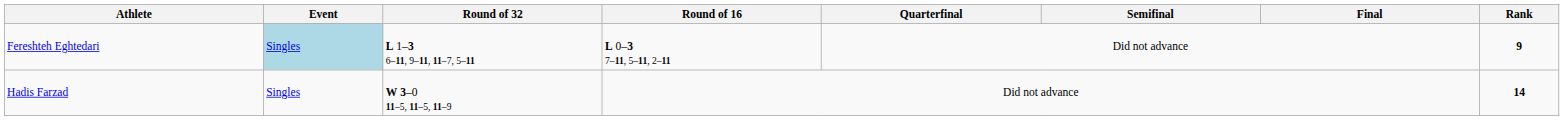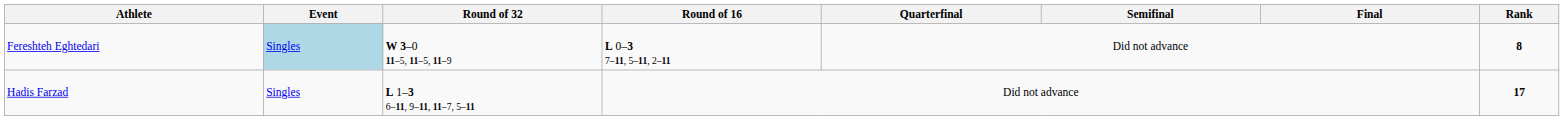Fereshteh Eghtedari | Round of 32: L 1–3 6–11, 9–11, 11–7, 5–11 -> W 3–0 11–5, 11–5, 11–9
Fereshteh Eghtedari | Rank: 9 -> 8
Hadis Farzad | Round of 32: W 3–0 11–5, 11–5, 11–9 -> L 1–3 6–11, 9–11, 11–7, 5–11
Hadis Farzad | Rank: 14 -> 17
